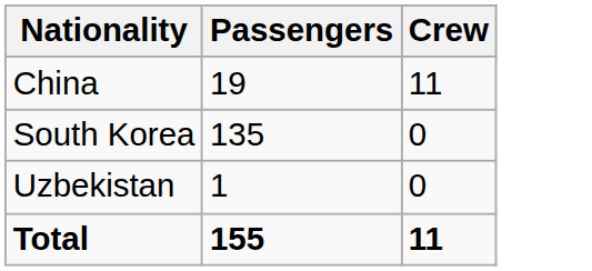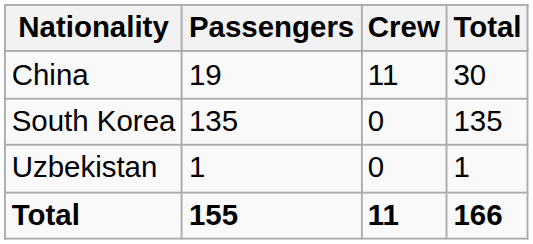+ column: Total | 30 | 135 | 1 | 166
